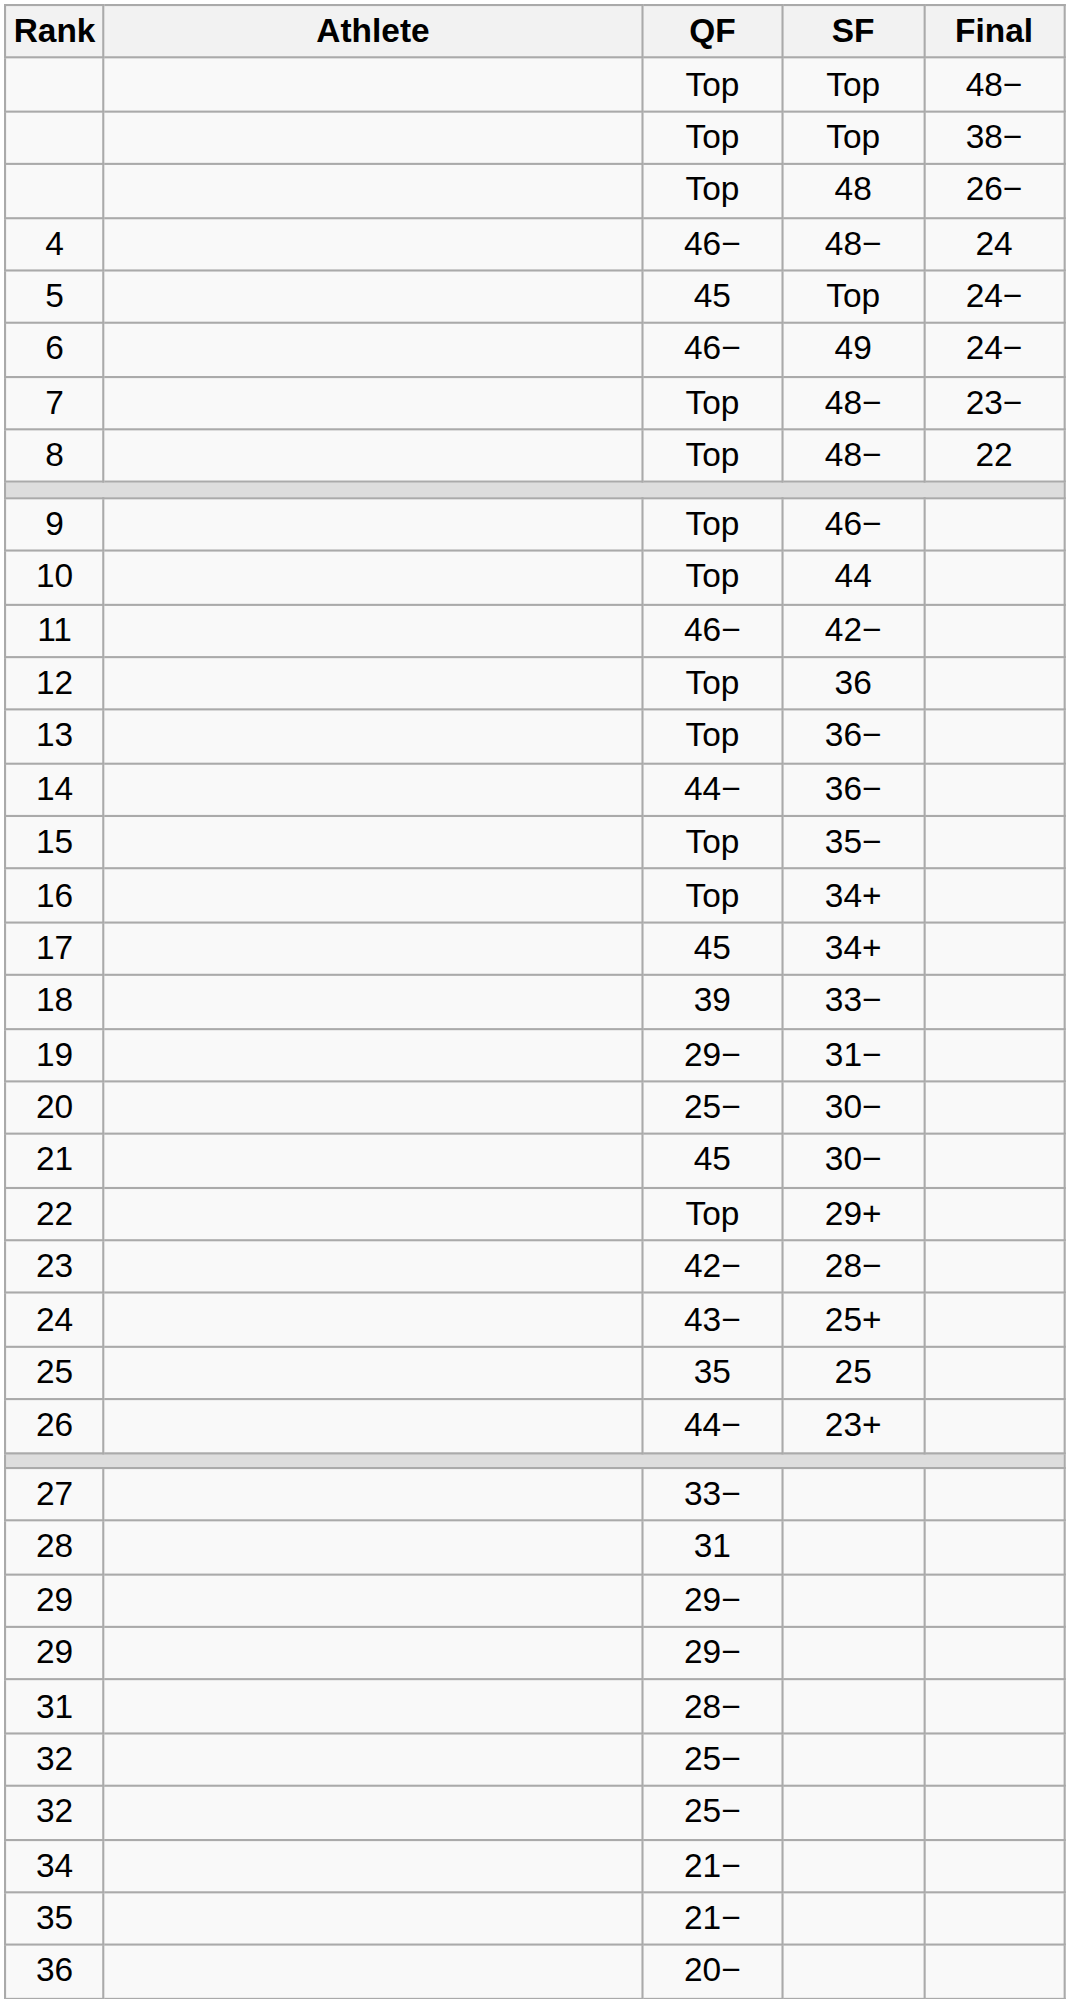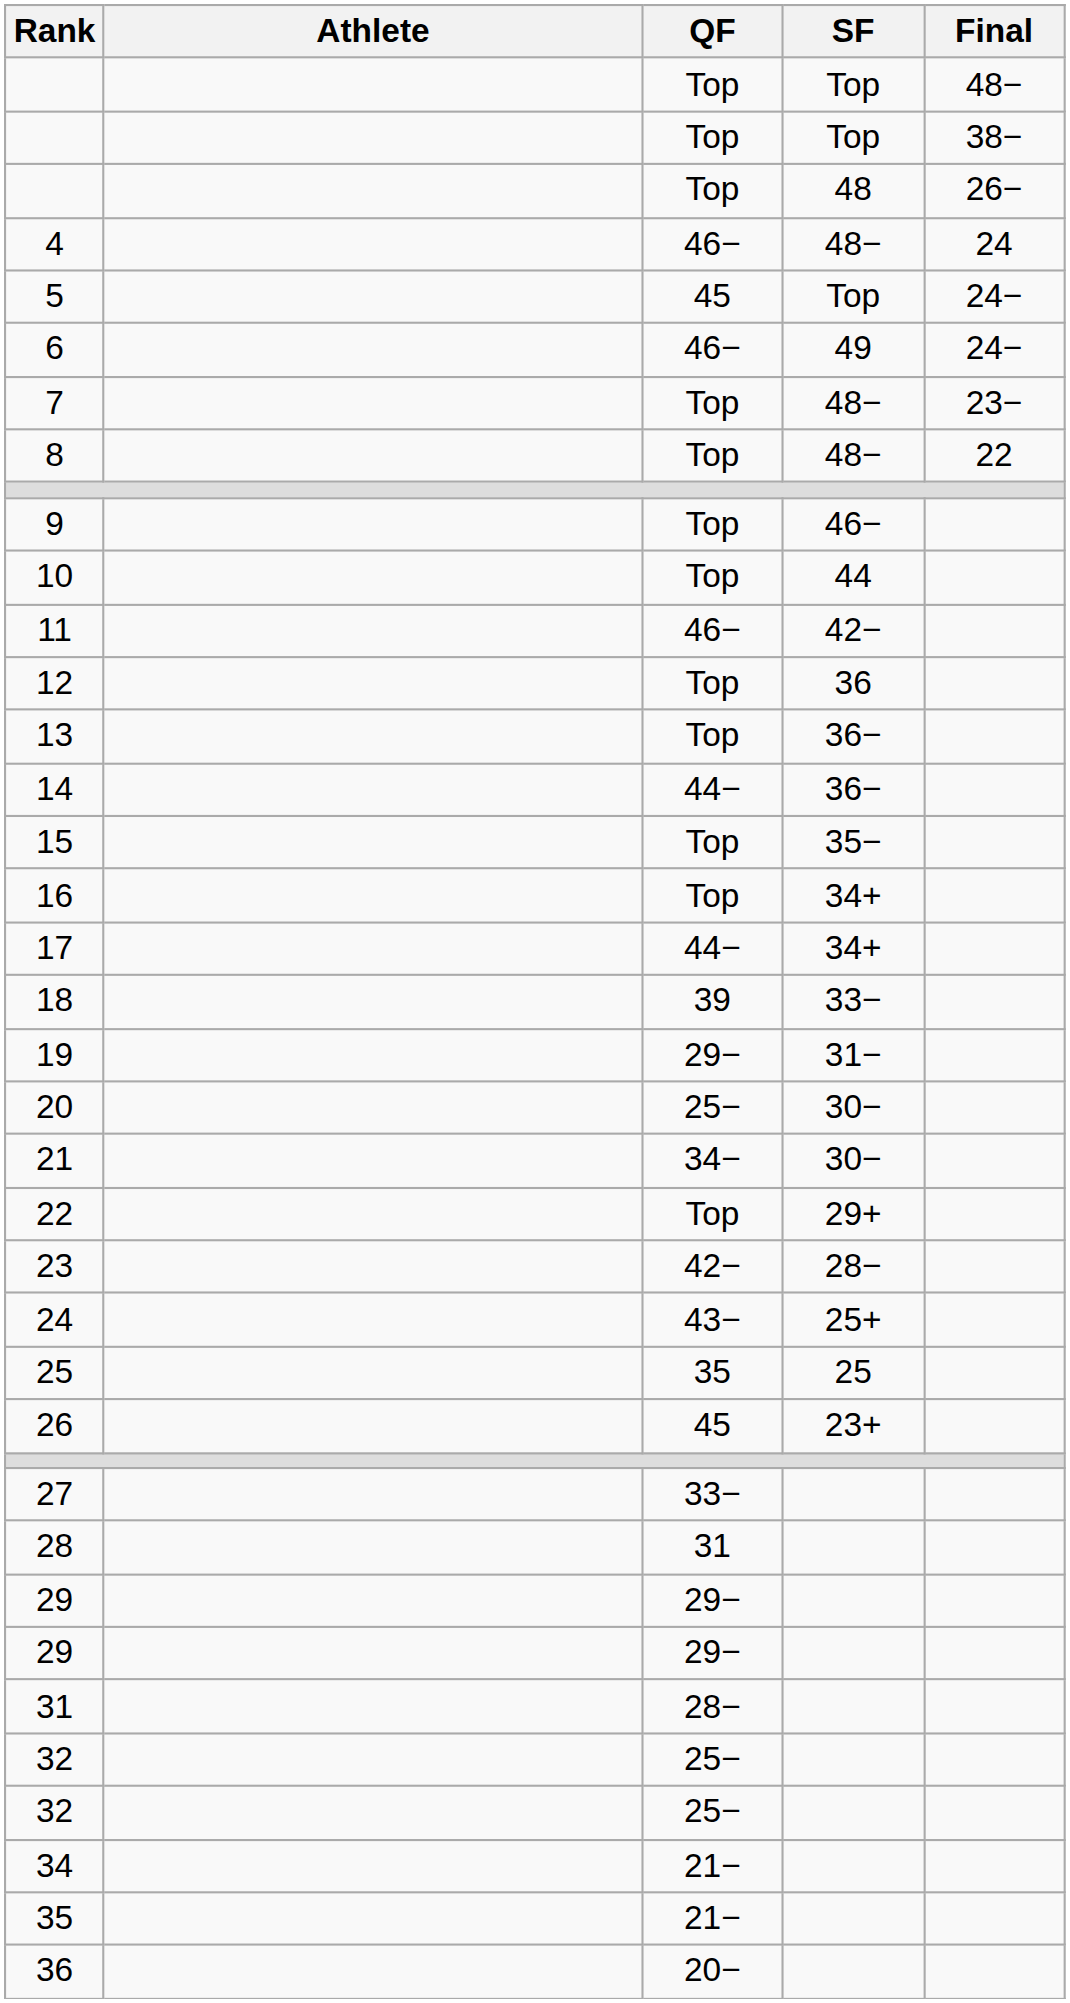17 | QF: 45 -> 44−
21 | QF: 45 -> 34−
26 | QF: 44− -> 45
